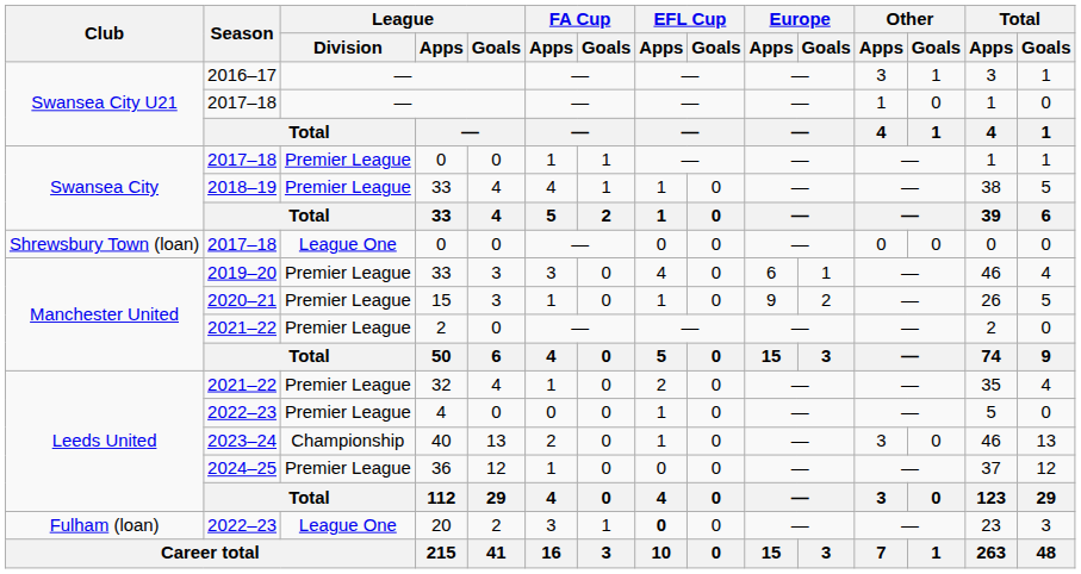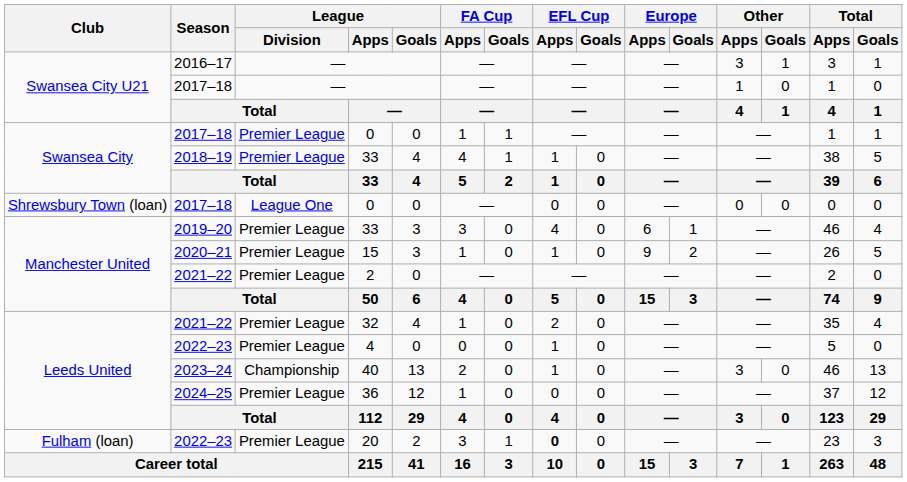20 | League / Division: League One -> Premier League
